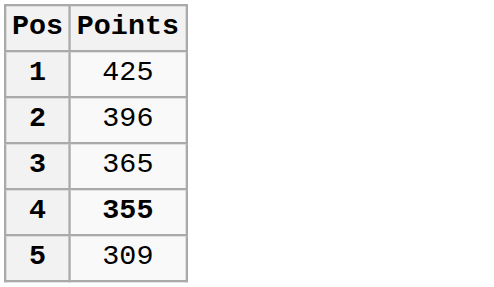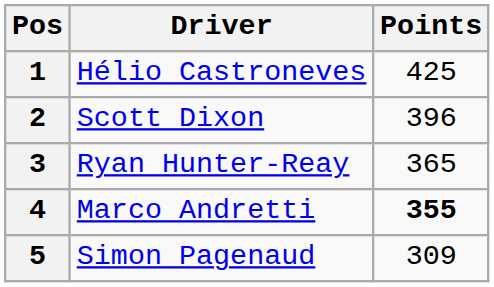+ column: Driver | Hélio Castroneves | Scott Dixon | Ryan Hunter-Reay | Marco Andretti | Simon Pagenaud
